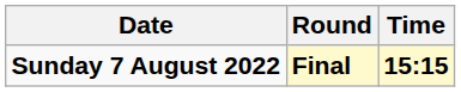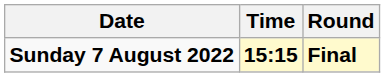columns swapped: Time <-> Round
